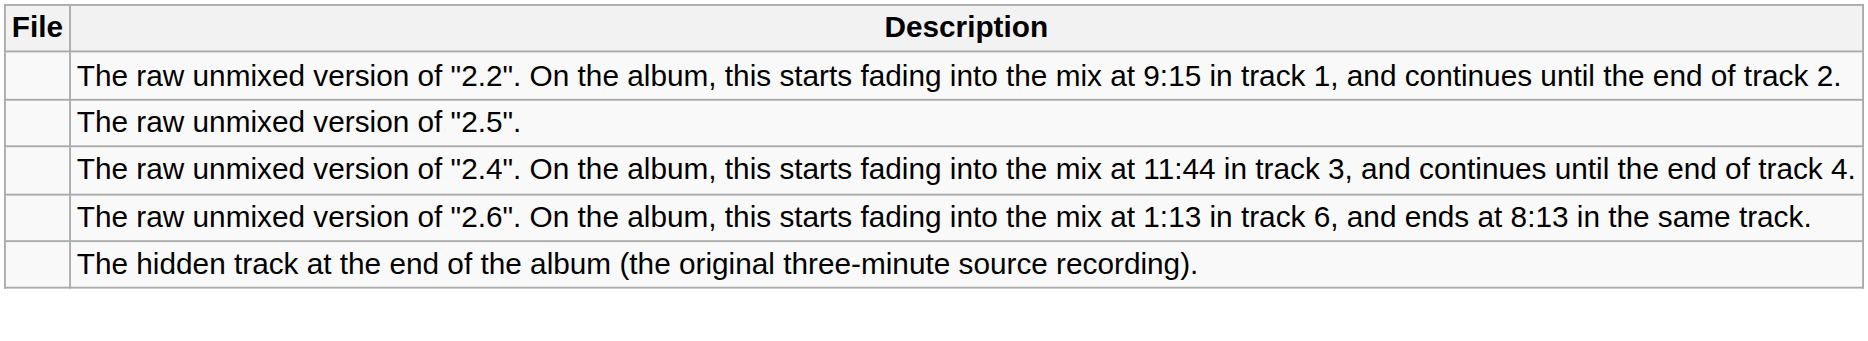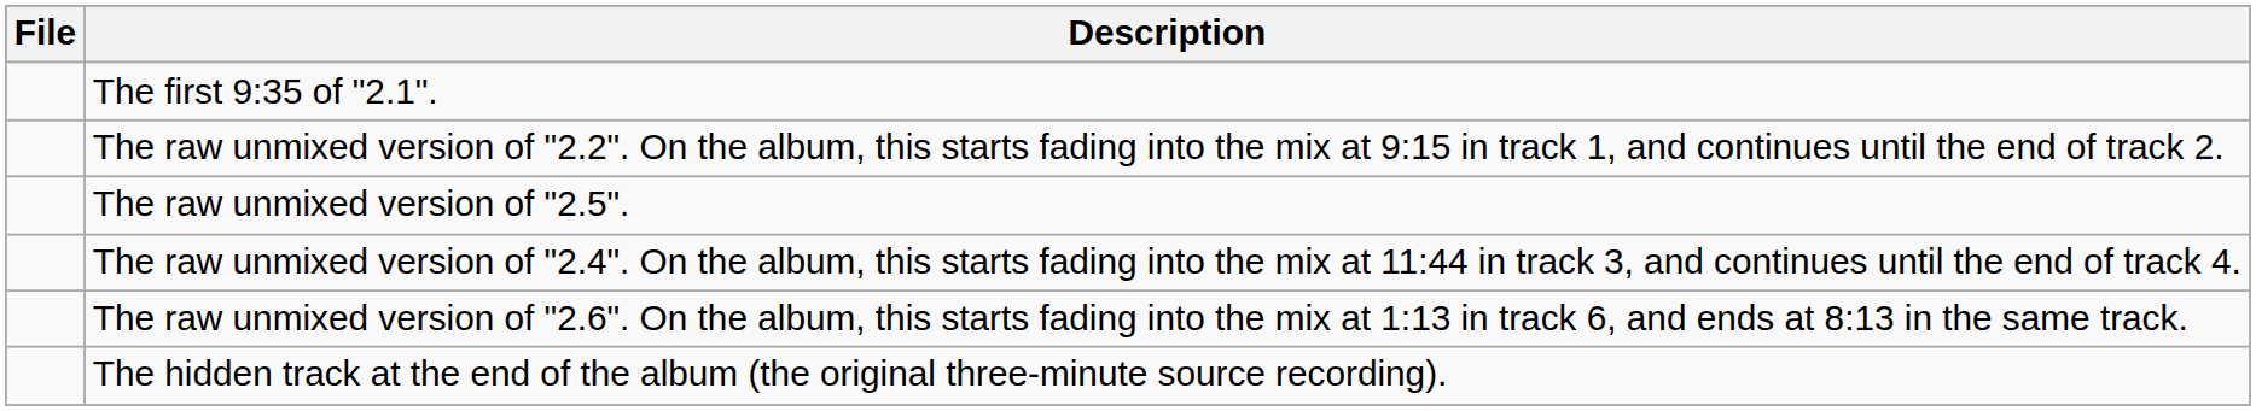+ row: The first 9:35 of "2.1".
